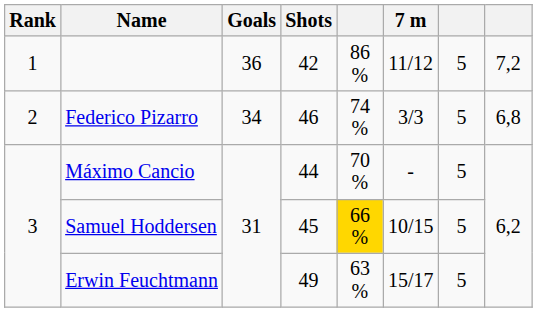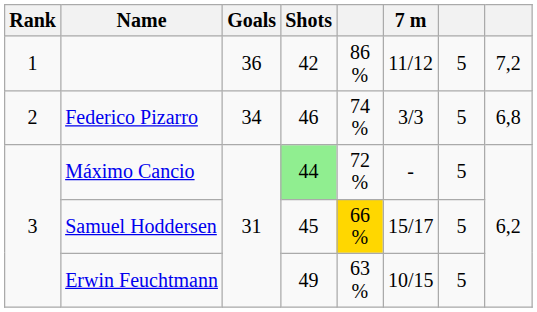Máximo Cancio | Shots: no background -> lightgreen background
Máximo Cancio | column 5: 70 % -> 72 %
Samuel Hoddersen | 7 m: 10/15 -> 15/17
Erwin Feuchtmann | 7 m: 15/17 -> 10/15
